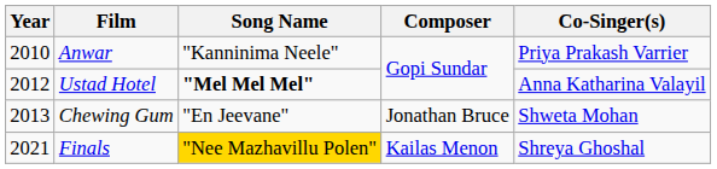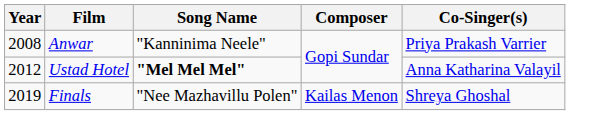Anwar | Year: 2010 -> 2008
- row: 2013 | Chewing Gum | "En Jeevane" | Jonathan Bruce | Shweta Mohan
Finals | Year: 2021 -> 2019
Finals | Song Name: gold background -> no background
